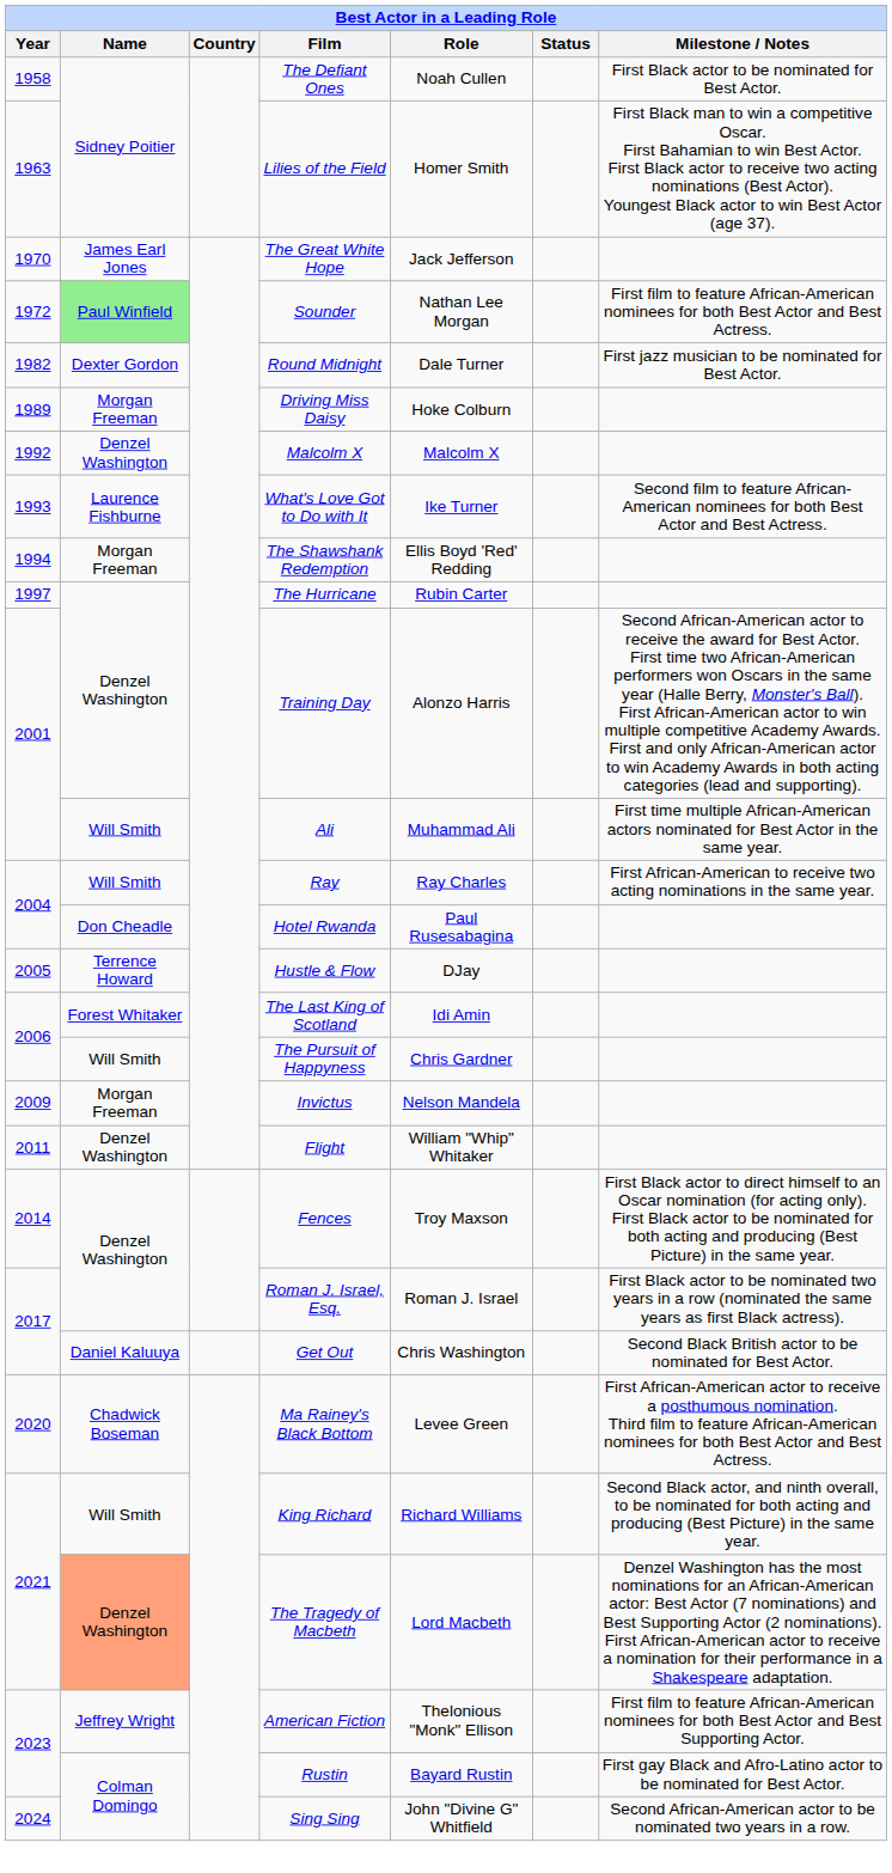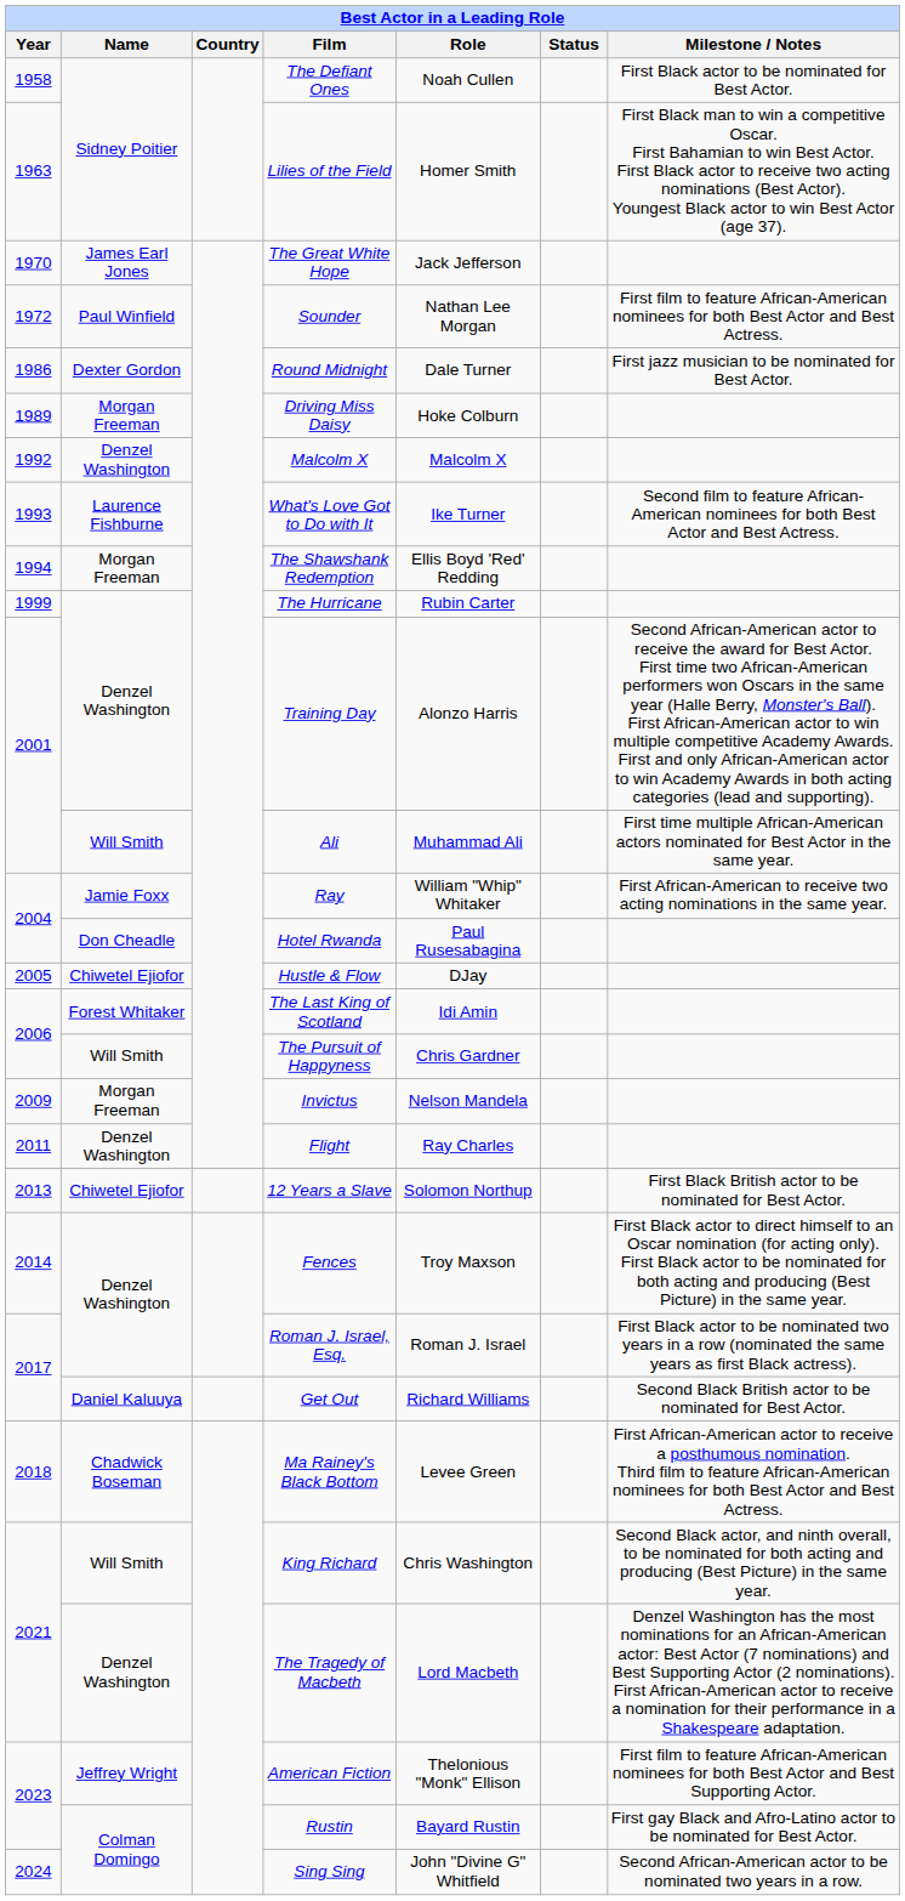Sounder | Name: lightgreen background -> no background
Round Midnight | Year: 1982 -> 1986
The Hurricane | Year: 1997 -> 1999
Ray | Name: Will Smith -> Jamie Foxx
Ray | Role: Ray Charles -> William "Whip" Whitaker
Hustle & Flow | Name: Terrence Howard -> Chiwetel Ejiofor
Flight | Role: William "Whip" Whitaker -> Ray Charles
+ row: 2013 | Chiwetel Ejiofor | 12 Years a Slave | Solomon Northup | First Black British actor to be nominated for Best Actor.
Get Out | Role: Chris Washington -> Richard Williams
Ma Rainey's Black Bottom | Year: 2020 -> 2018
King Richard | Role: Richard Williams -> Chris Washington
The Tragedy of Macbeth | Name: lightsalmon background -> no background
